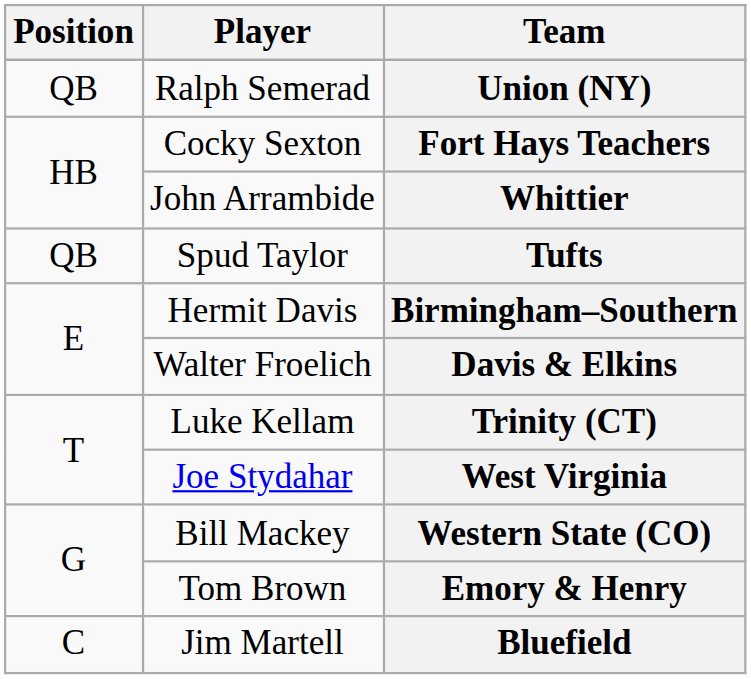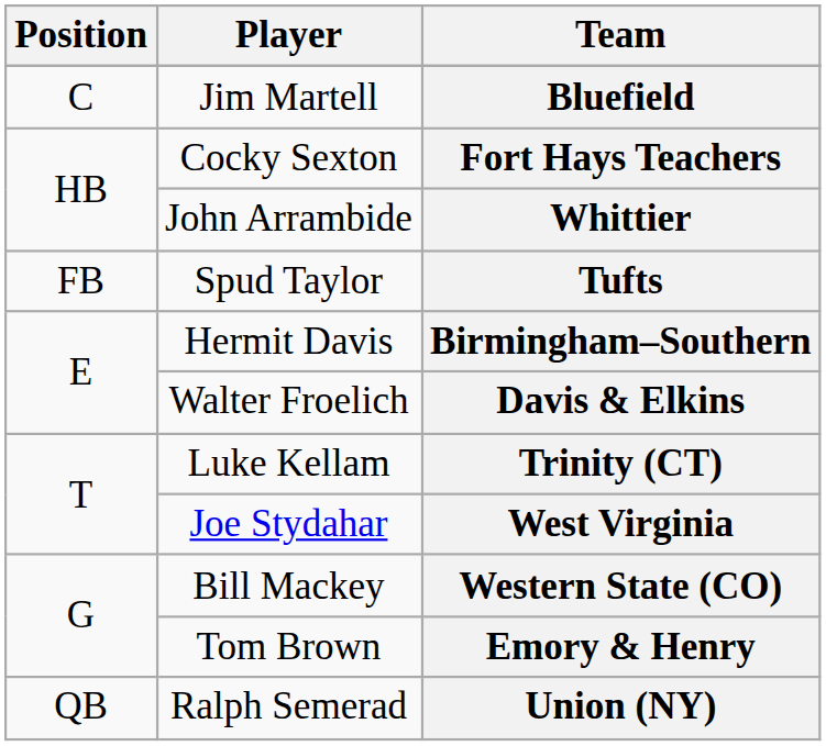rows swapped: Union (NY) <-> Bluefield
Tufts | Position: QB -> FB
